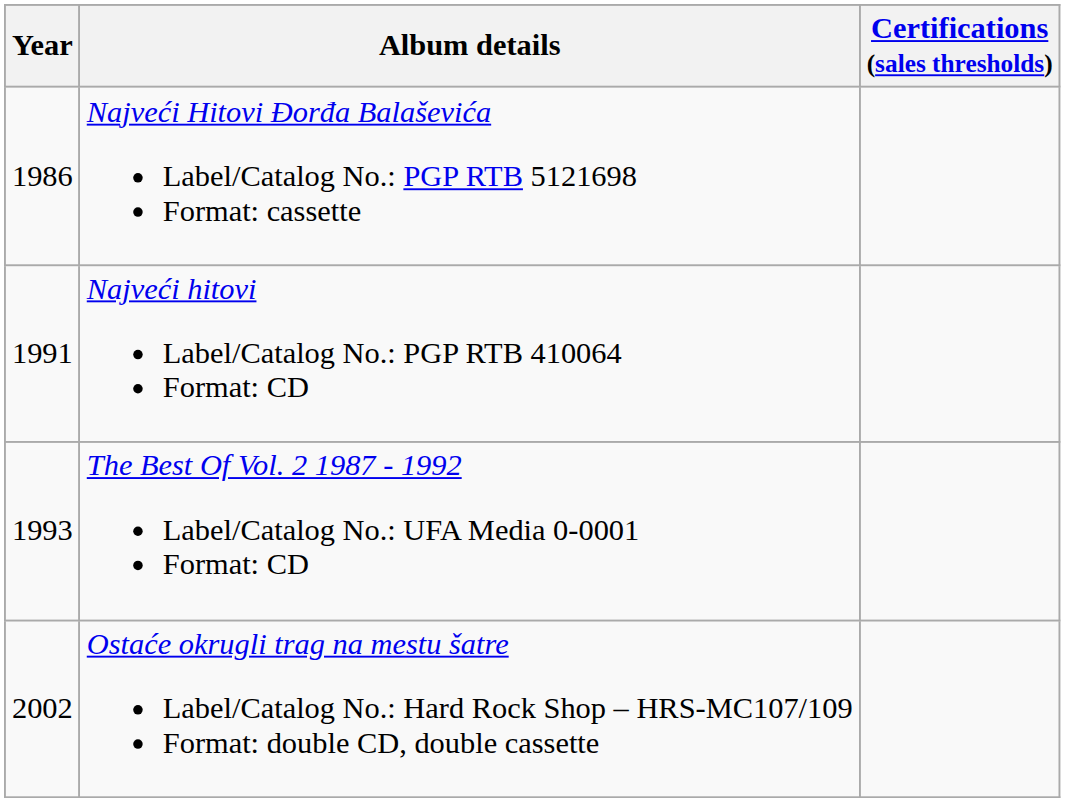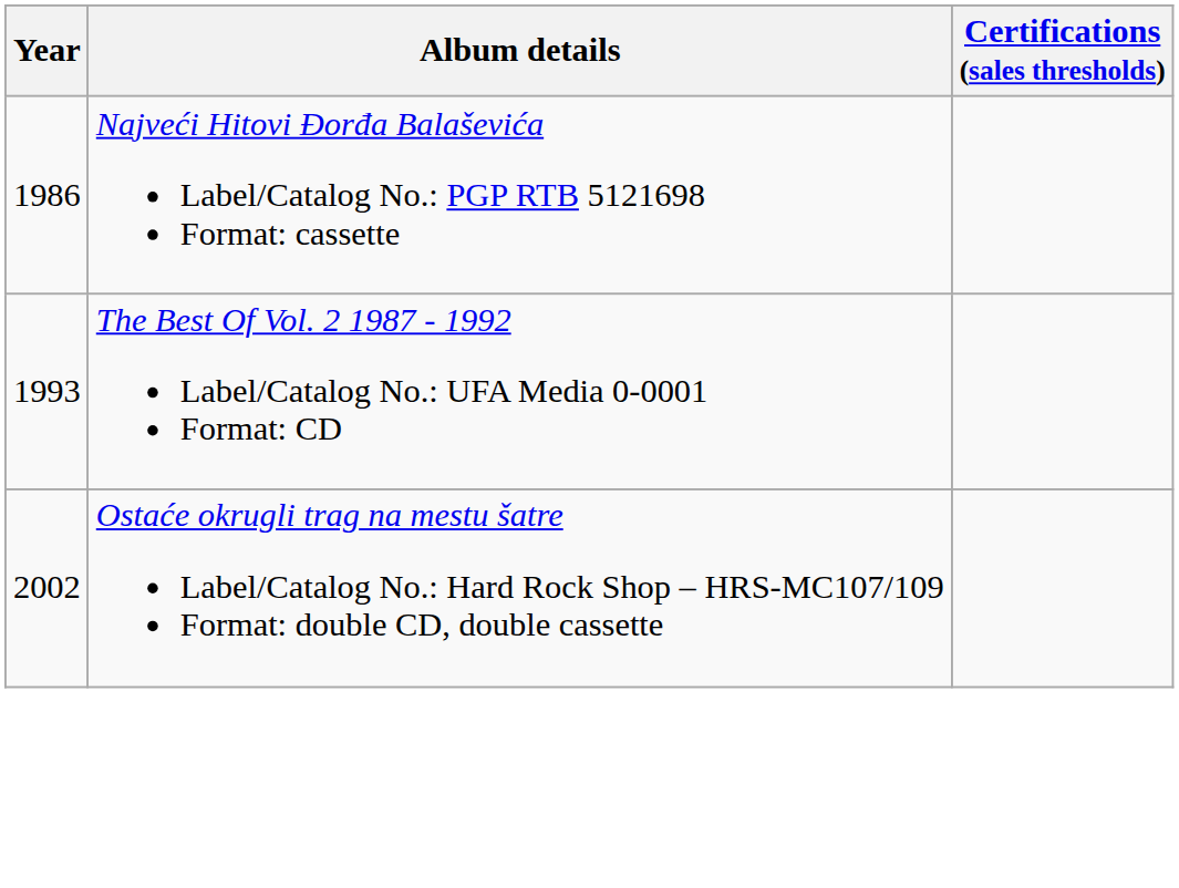- row: 1991 | Najveći hitovi Label/Catalog No.: PGP RTB 410064 Format: CD
